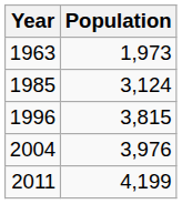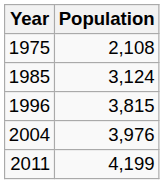- row: 1963 | 1,973
+ row: 1975 | 2,108
